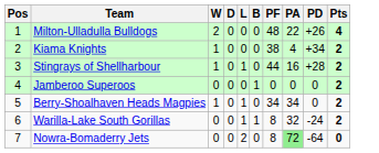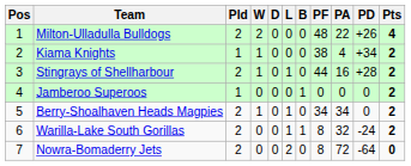+ column: Pld | 2 | 1 | 2 | 1 | 2 | 2 | 2
Nowra-Bomaderry Jets | PA: lightgreen background -> no background
